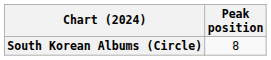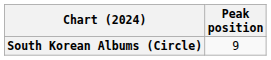South Korean Albums (Circle) | Peak position: 8 -> 9
